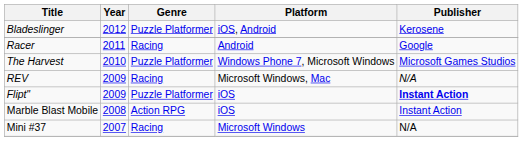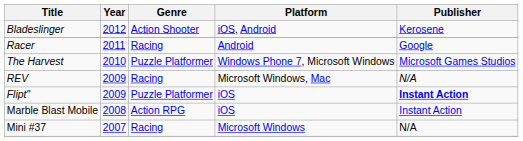Bladeslinger | Genre: Puzzle Platformer -> Action Shooter
